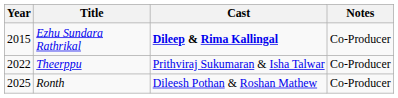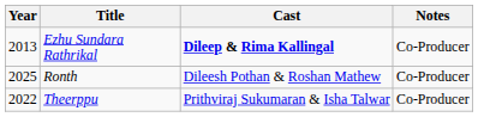Ezhu Sundara Rathrikal | Year: 2015 -> 2013
rows swapped: Theerppu <-> Ronth
